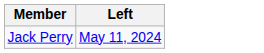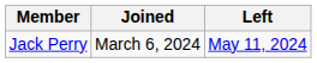+ column: Joined | March 6, 2024
